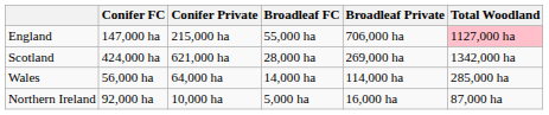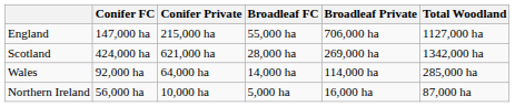England | Total Woodland: pink background -> no background
Wales | Conifer FC: 56,000 ha -> 92,000 ha
Northern Ireland | Conifer FC: 92,000 ha -> 56,000 ha
